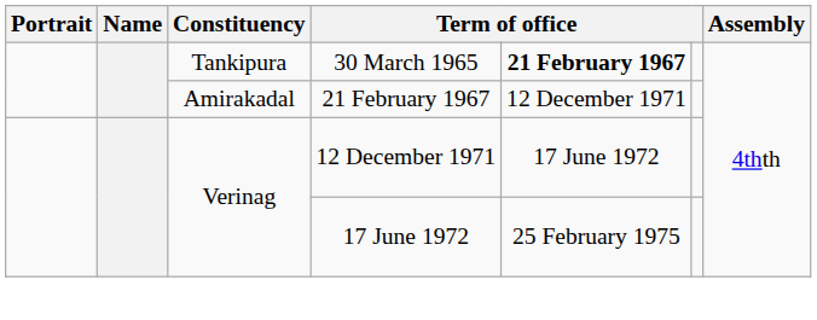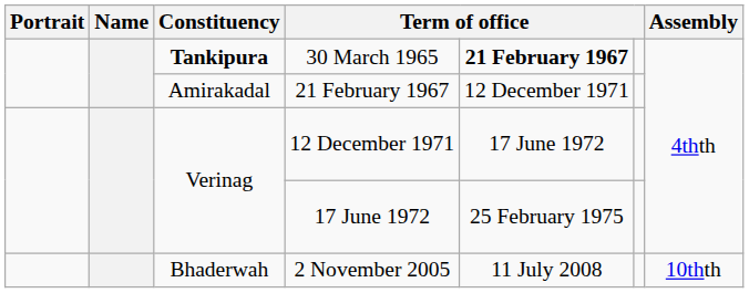30 March 1965 | Constituency: normal -> bold
+ row: Bhaderwah | 2 November 2005 | 11 July 2008 | 10thth
